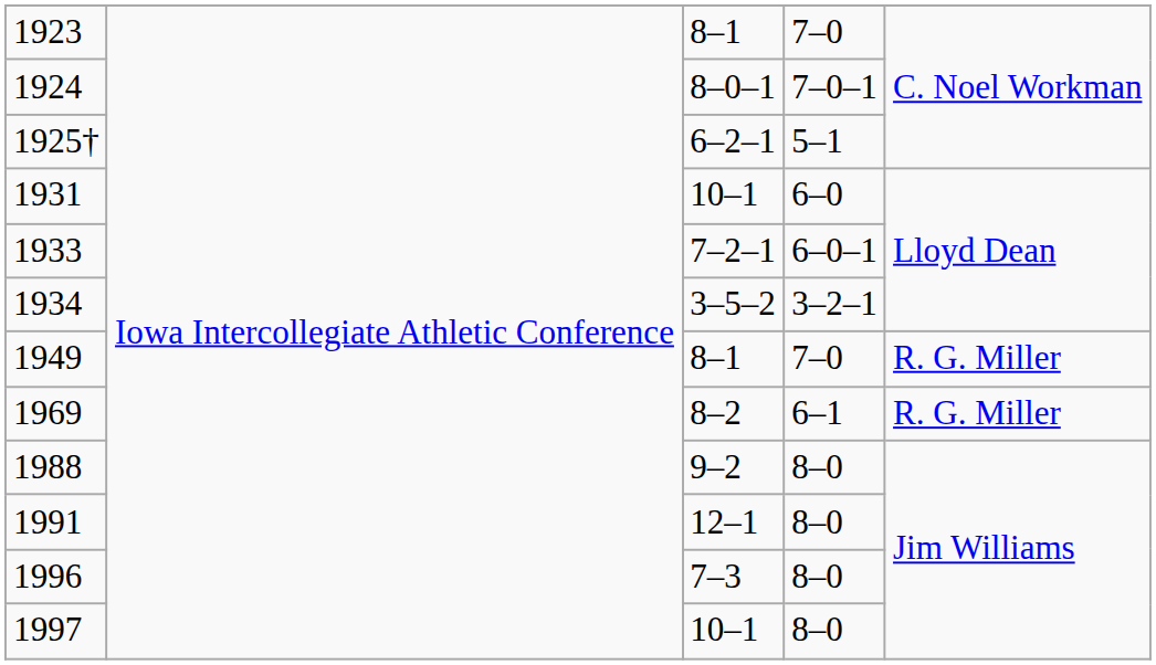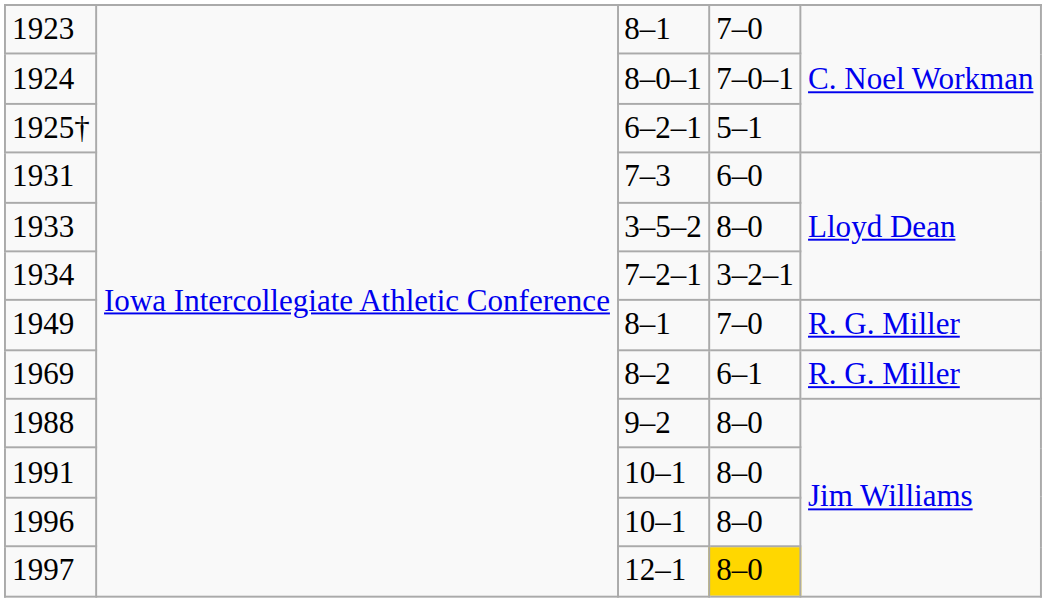1931 | column 3: 10–1 -> 7–3
1933 | column 3: 7–2–1 -> 3–5–2
1933 | column 4: 6–0–1 -> 8–0
1934 | column 3: 3–5–2 -> 7–2–1
1991 | column 3: 12–1 -> 10–1
1996 | column 3: 7–3 -> 10–1
1997 | column 3: 10–1 -> 12–1
1997 | column 4: no background -> gold background
